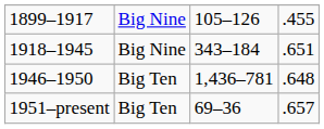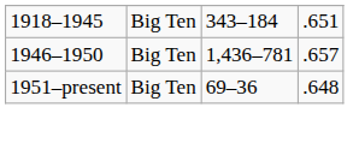- row: 1899–1917 | Big Nine | 105–126 | .455
1918–1945 | column 2: Big Nine -> Big Ten
1946–1950 | column 4: .648 -> .657
1951–present | column 4: .657 -> .648
